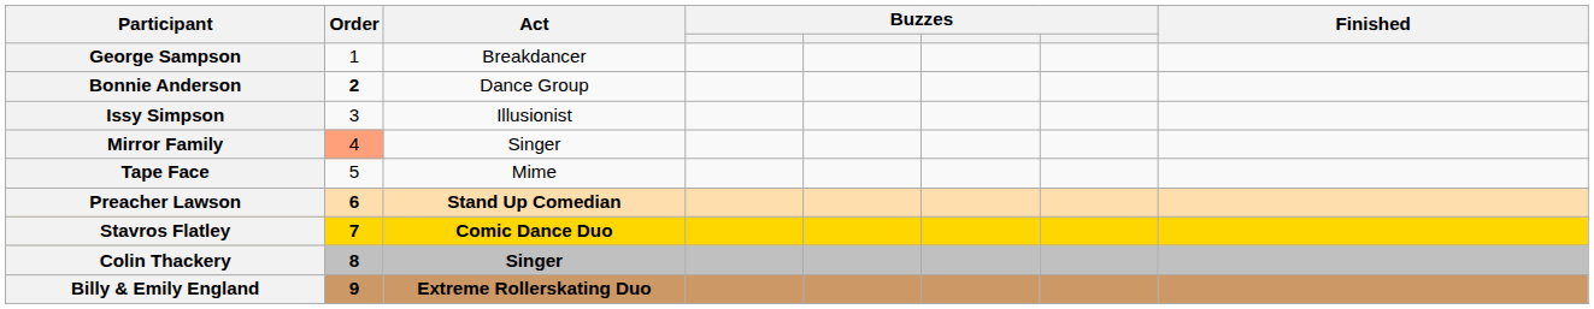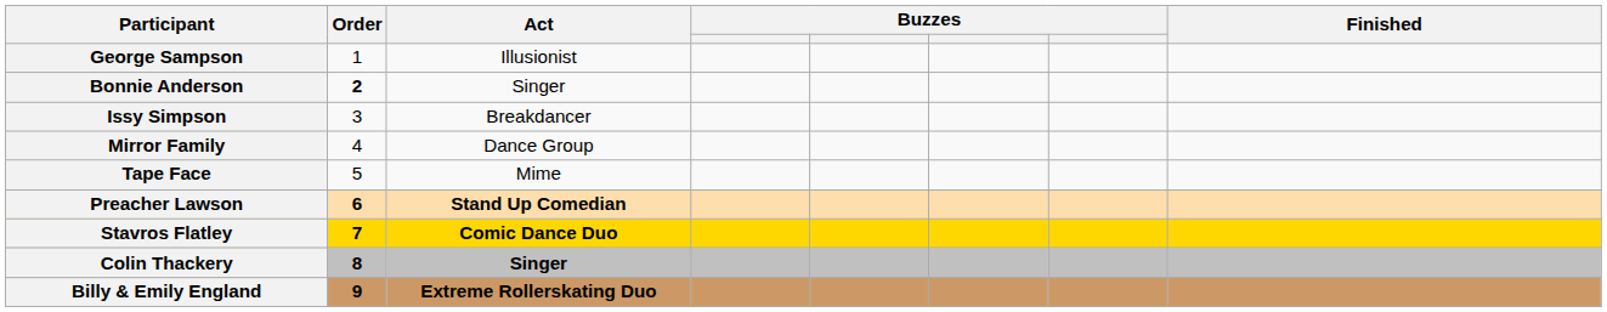George Sampson | Act: Breakdancer -> Illusionist
Bonnie Anderson | Act: Dance Group -> Singer
Issy Simpson | Act: Illusionist -> Breakdancer
Mirror Family | Order: lightsalmon background -> no background
Mirror Family | Act: Singer -> Dance Group
